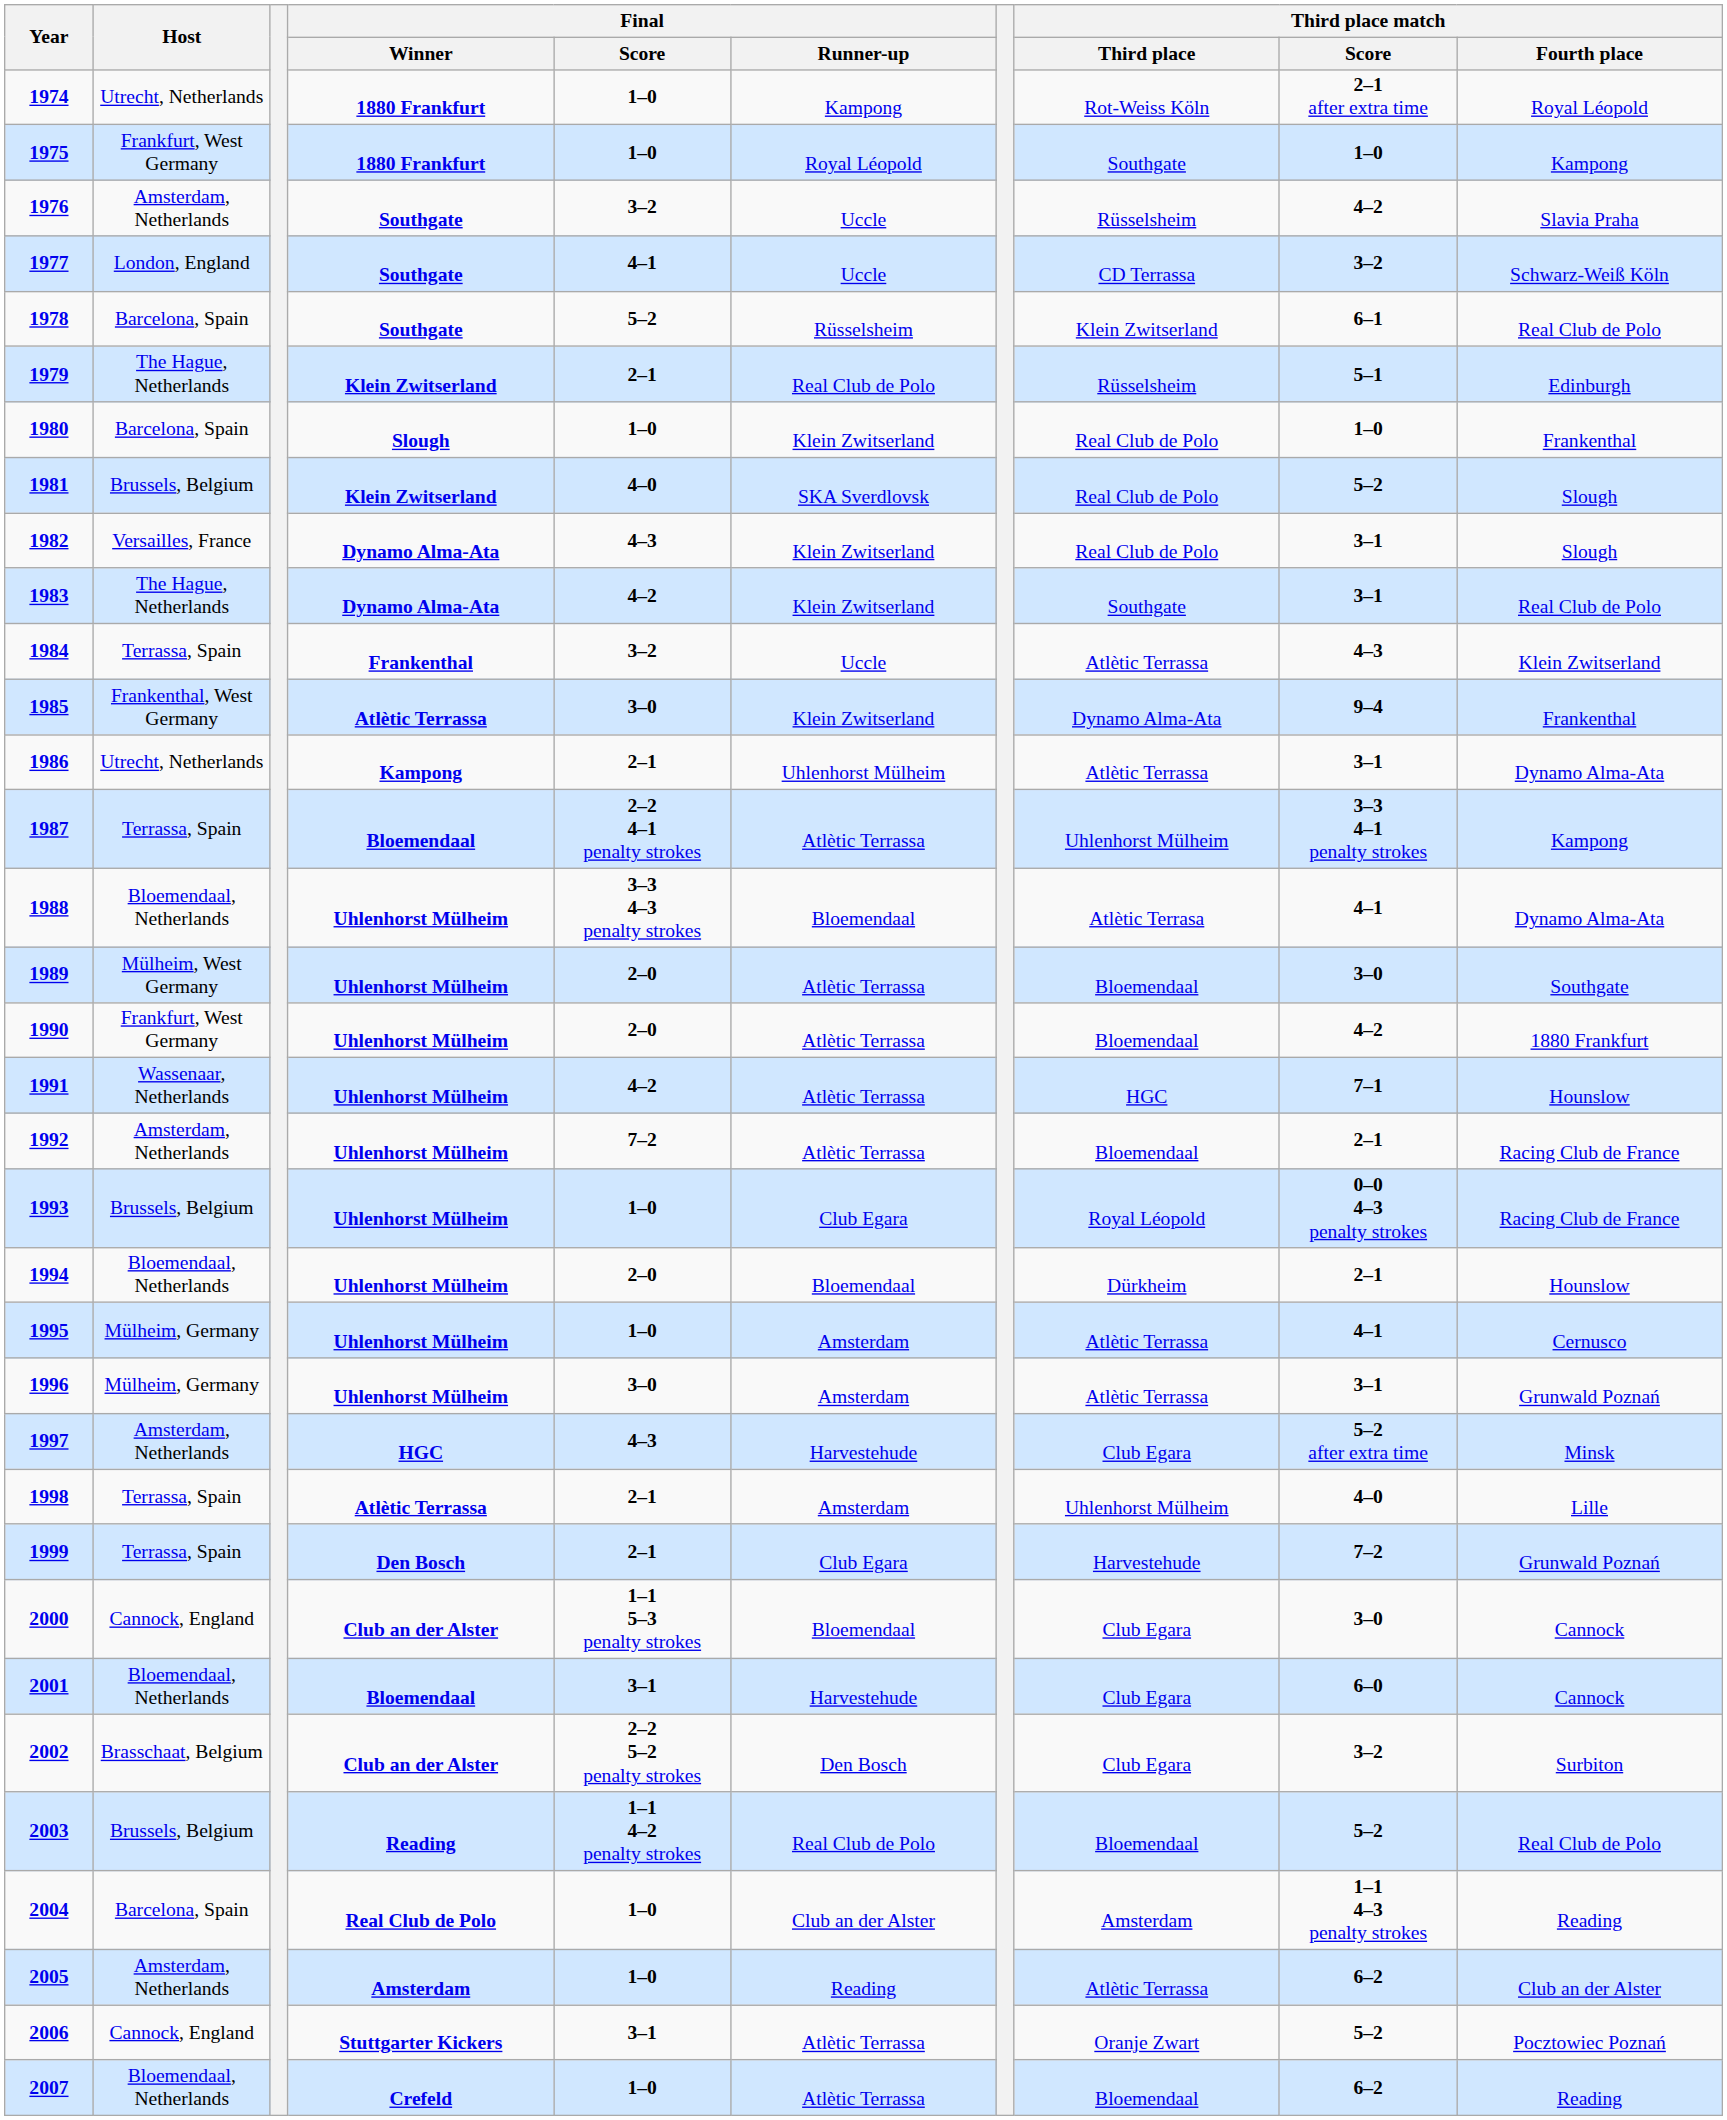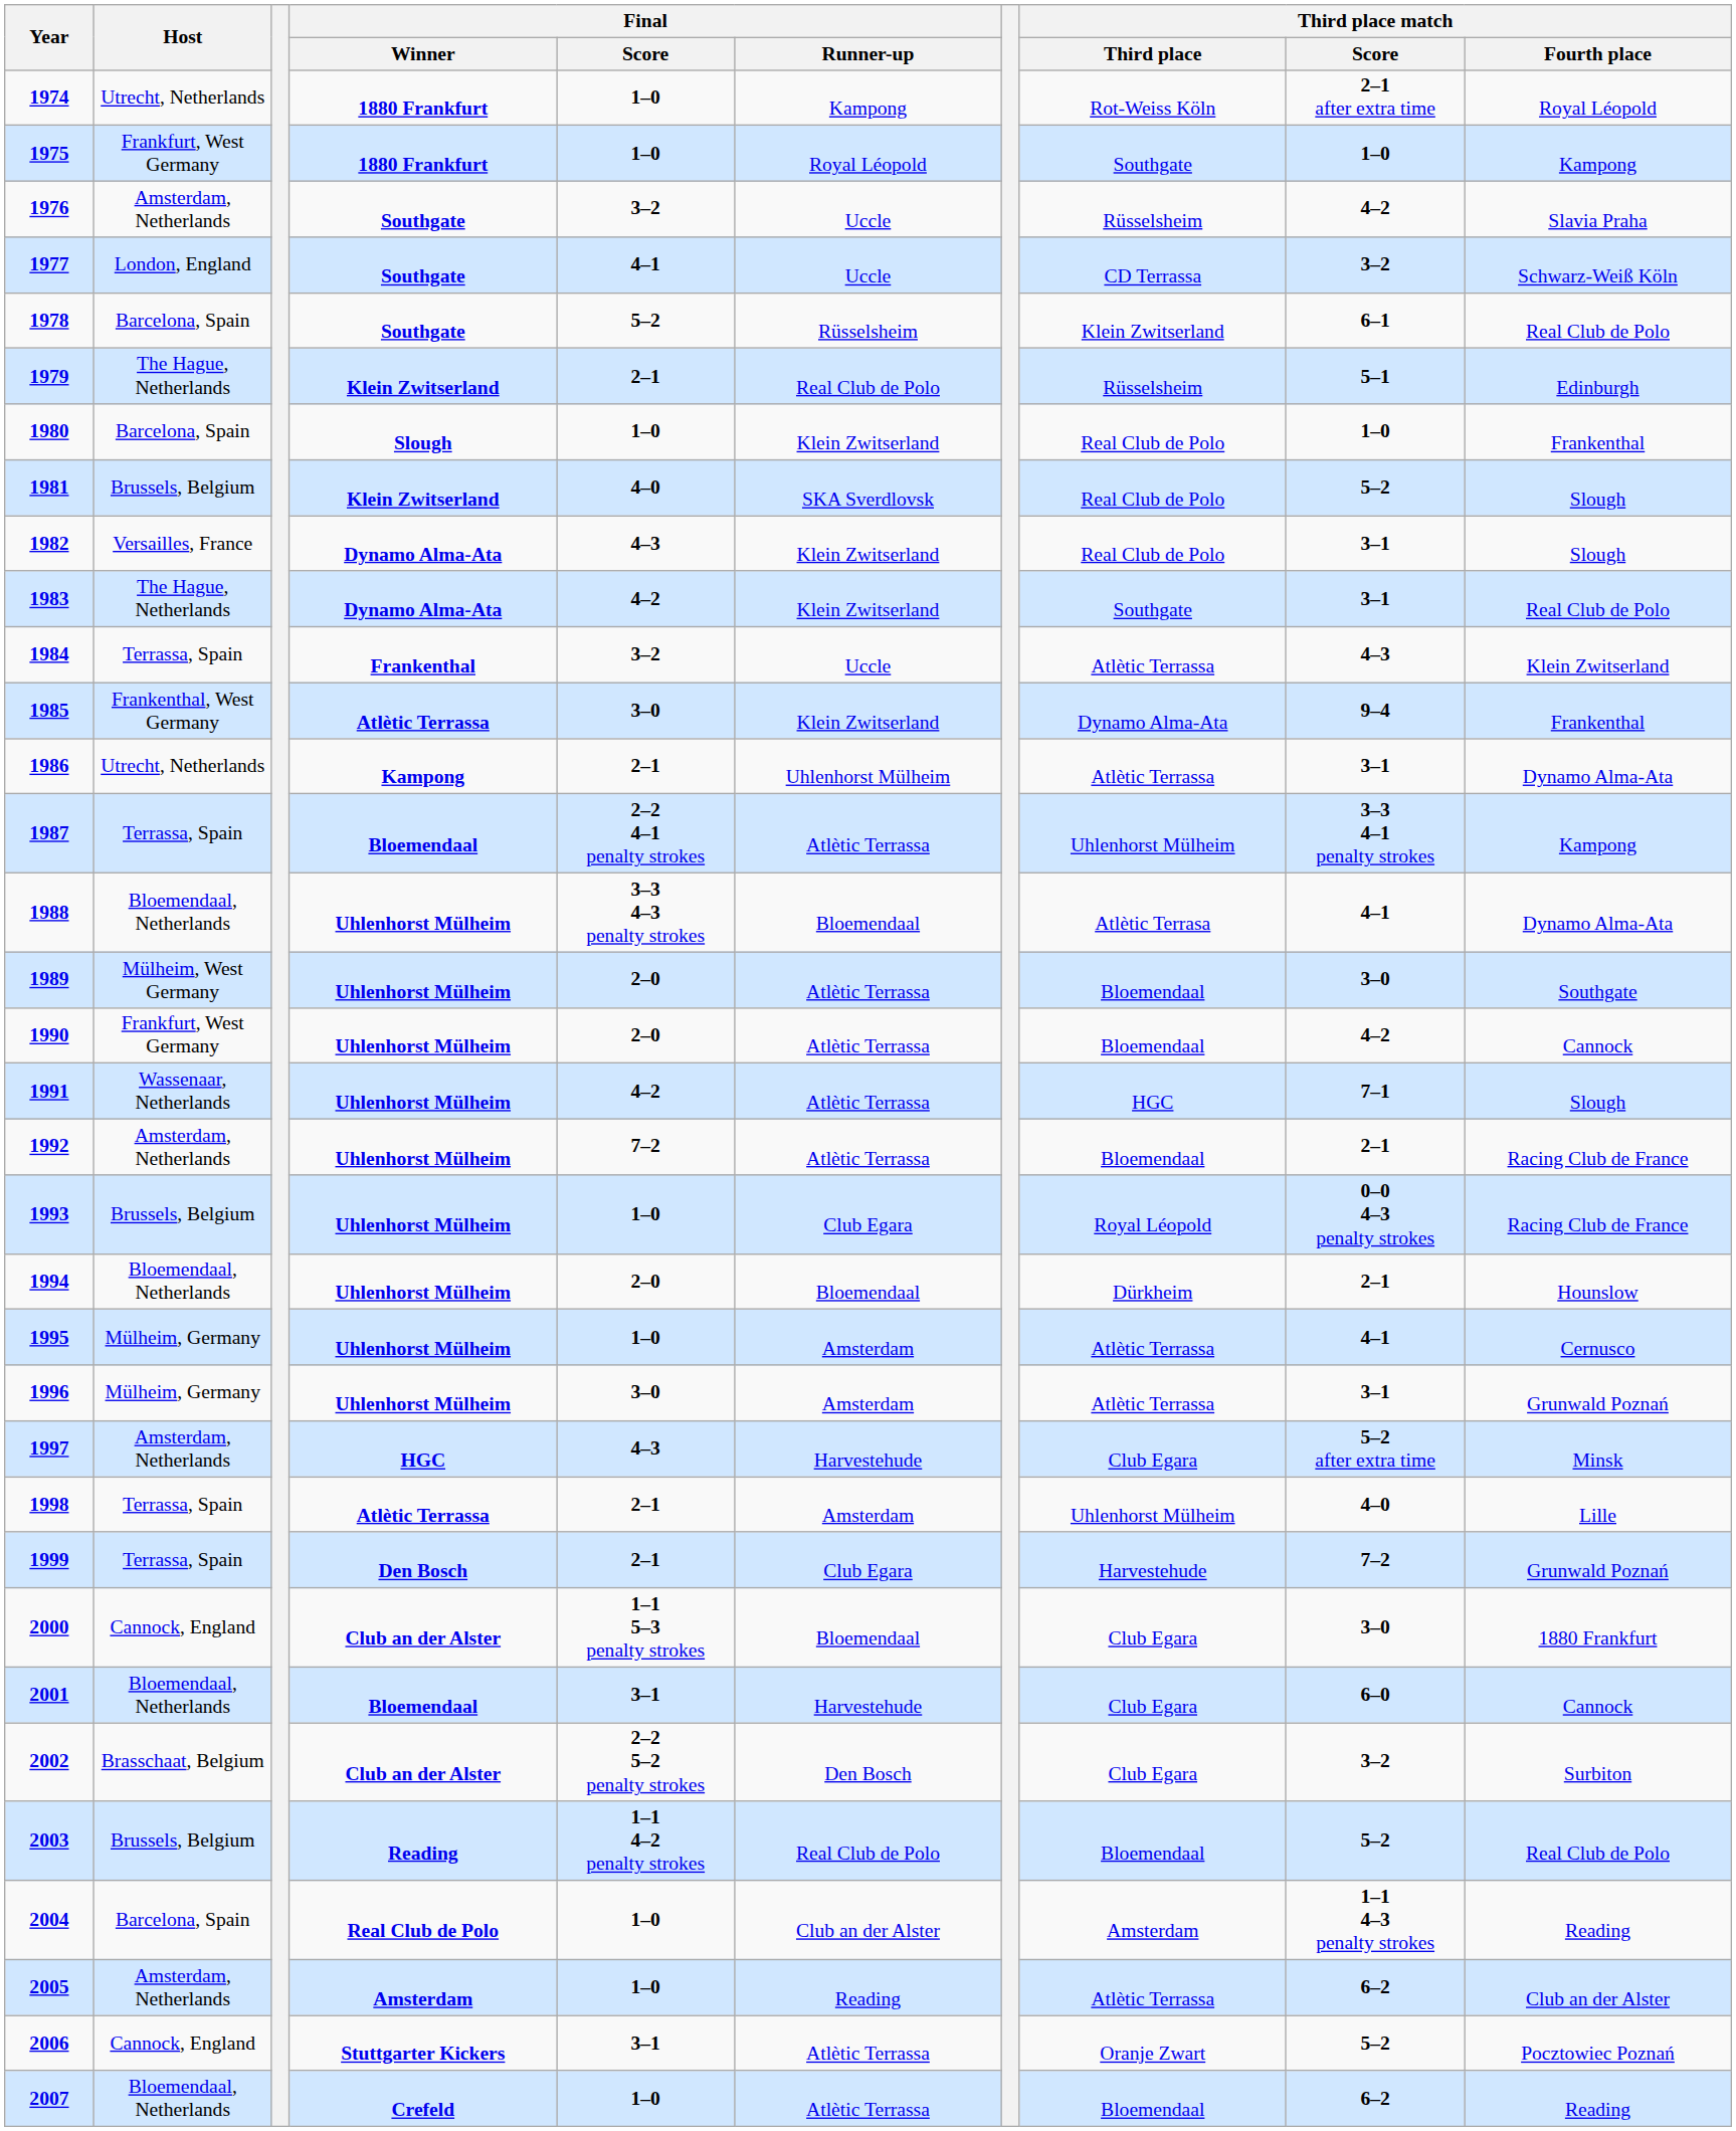1990 | Third place match / Fourth place: 1880 Frankfurt -> Cannock
1991 | Third place match / Fourth place: Hounslow -> Slough
2000 | Third place match / Fourth place: Cannock -> 1880 Frankfurt
